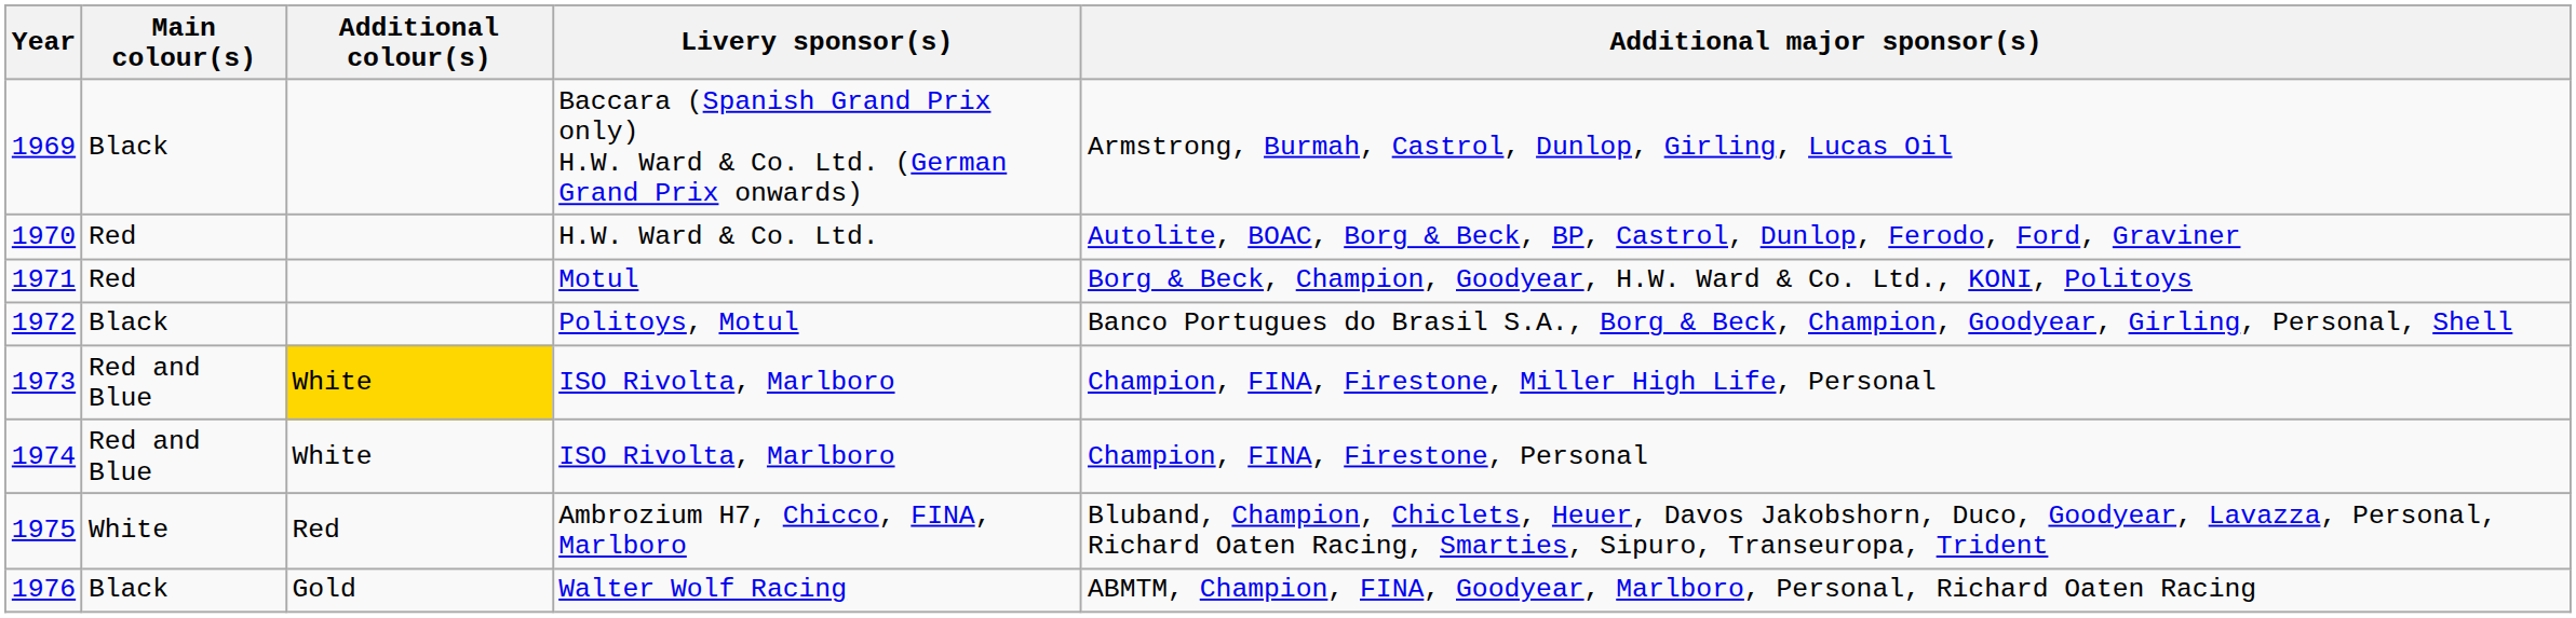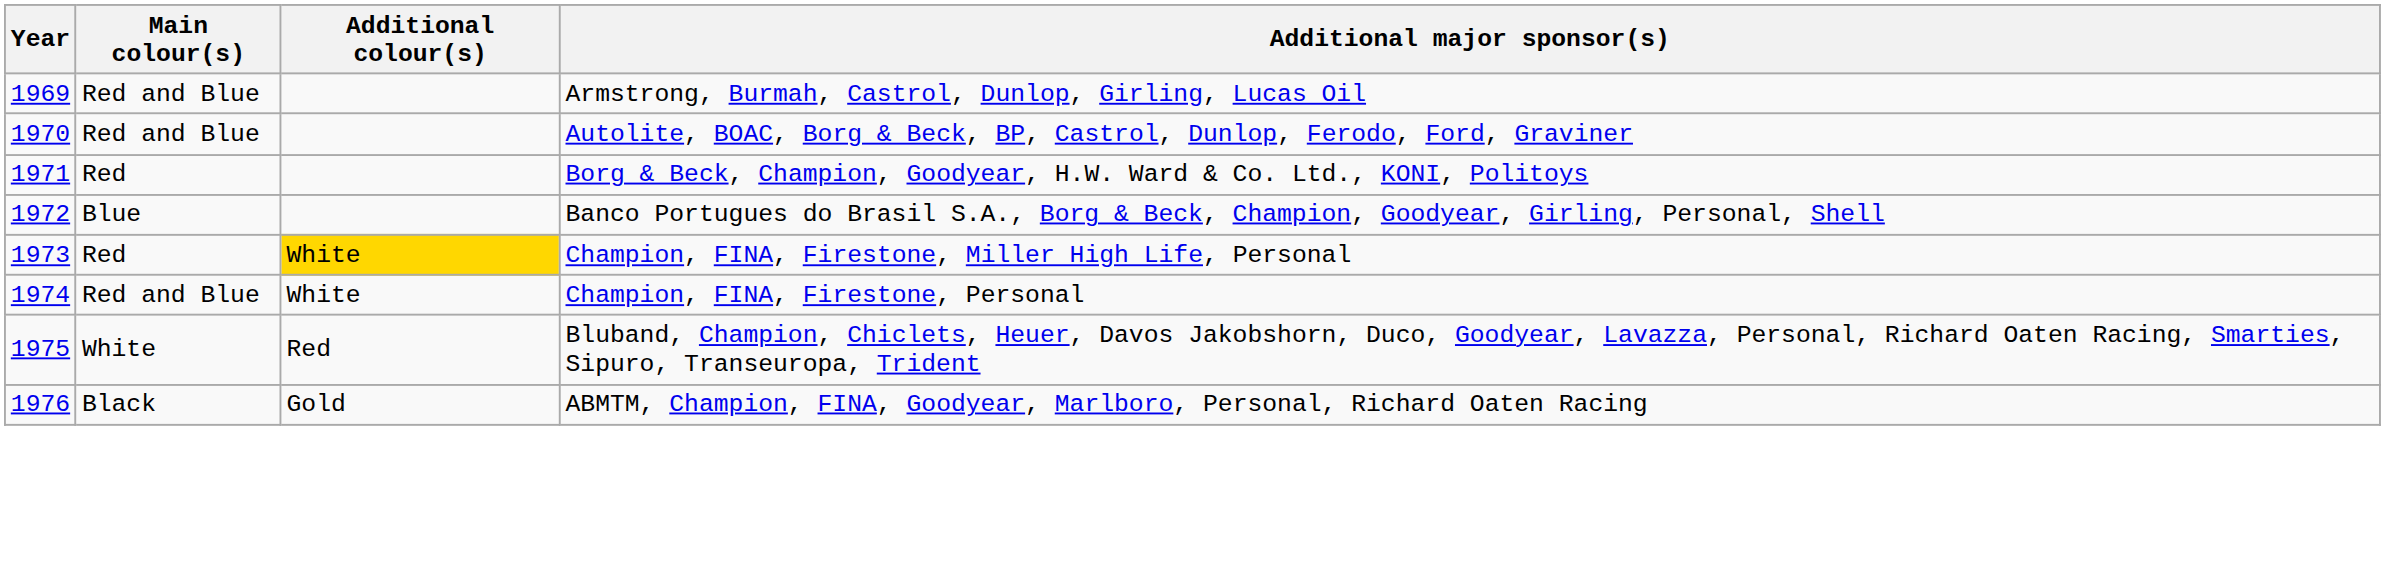- column: Livery sponsor(s) | Baccara (Spanish Grand Prix only) H.W. Ward & Co. Ltd. (German Grand Prix onwards) | H.W. Ward & Co. Ltd. | Motul | Politoys, Motul | ISO Rivolta, Marlboro | ISO Rivolta, Marlboro | Ambrozium H7, Chicco, FINA, Marlboro | Walter Wolf Racing
1969 | Main colour(s): Black -> Red and Blue
1970 | Main colour(s): Red -> Red and Blue
1972 | Main colour(s): Black -> Blue
1973 | Main colour(s): Red and Blue -> Red
